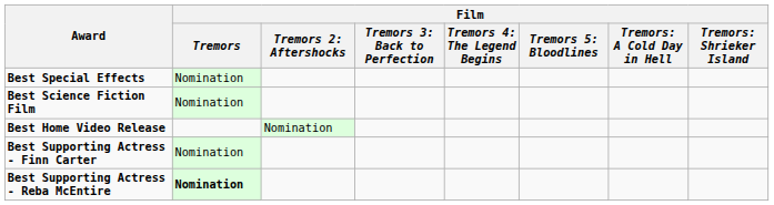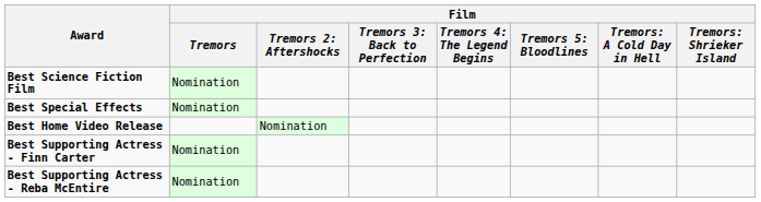rows swapped: Best Science Fiction Film <-> Best Special Effects
Best Supporting Actress - Reba McEntire | Film / Tremors: bold -> normal
